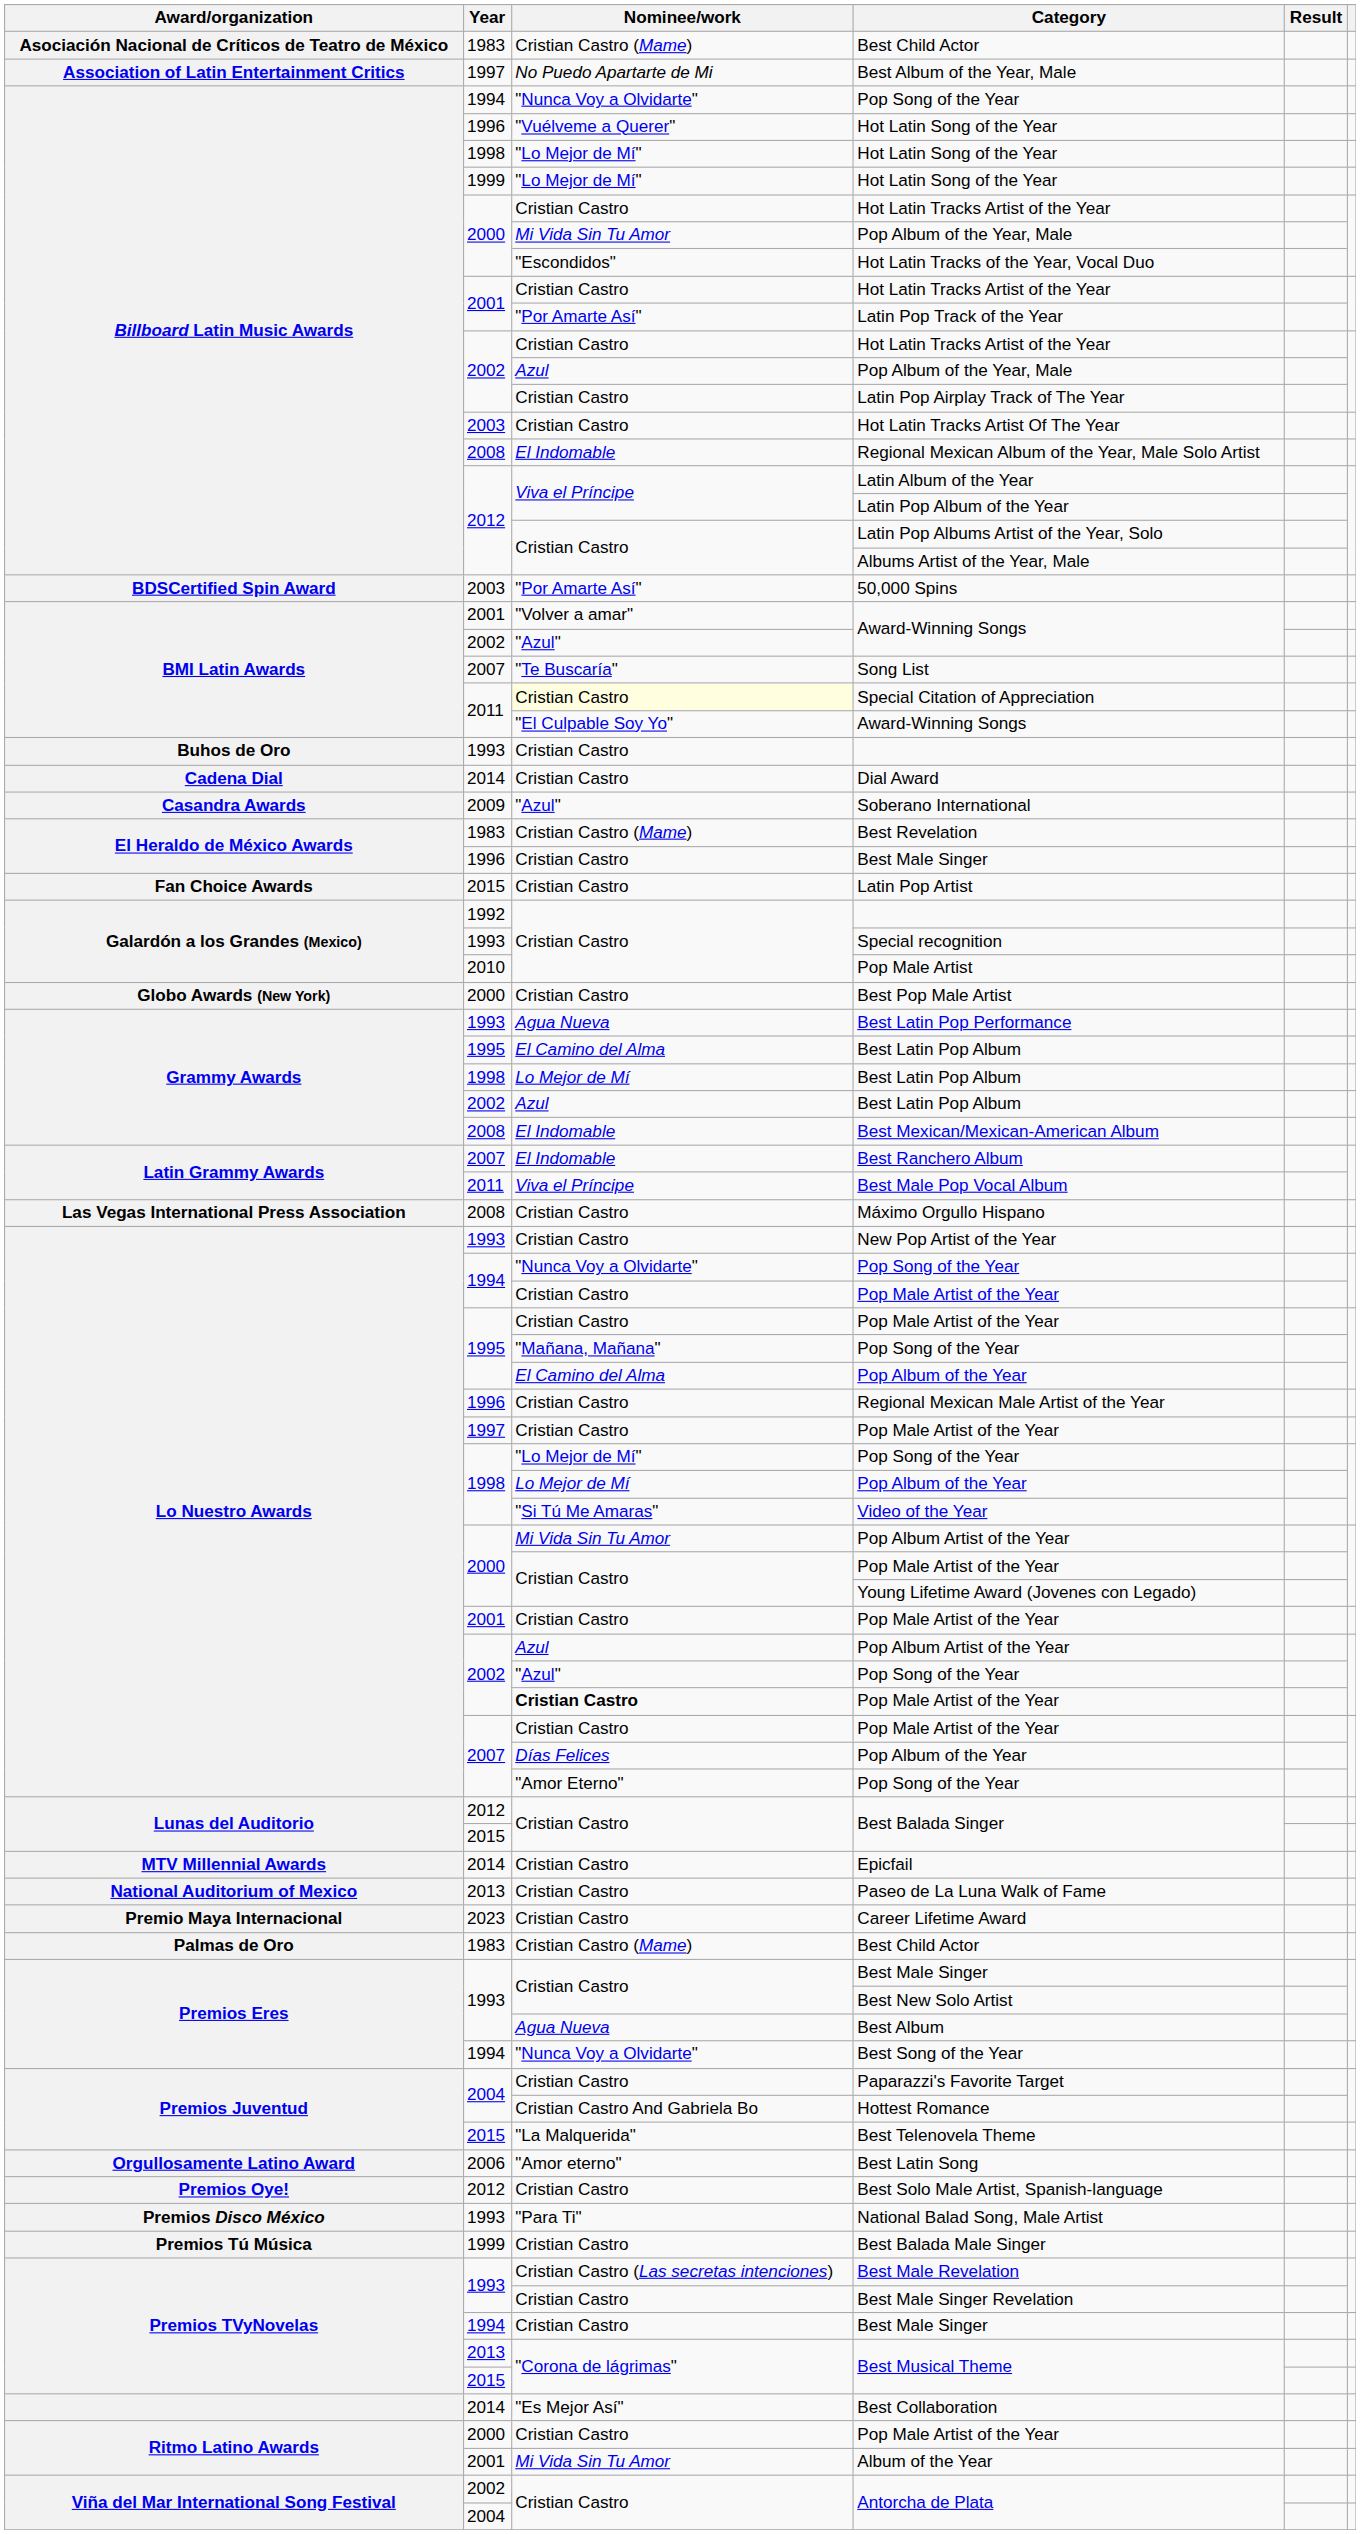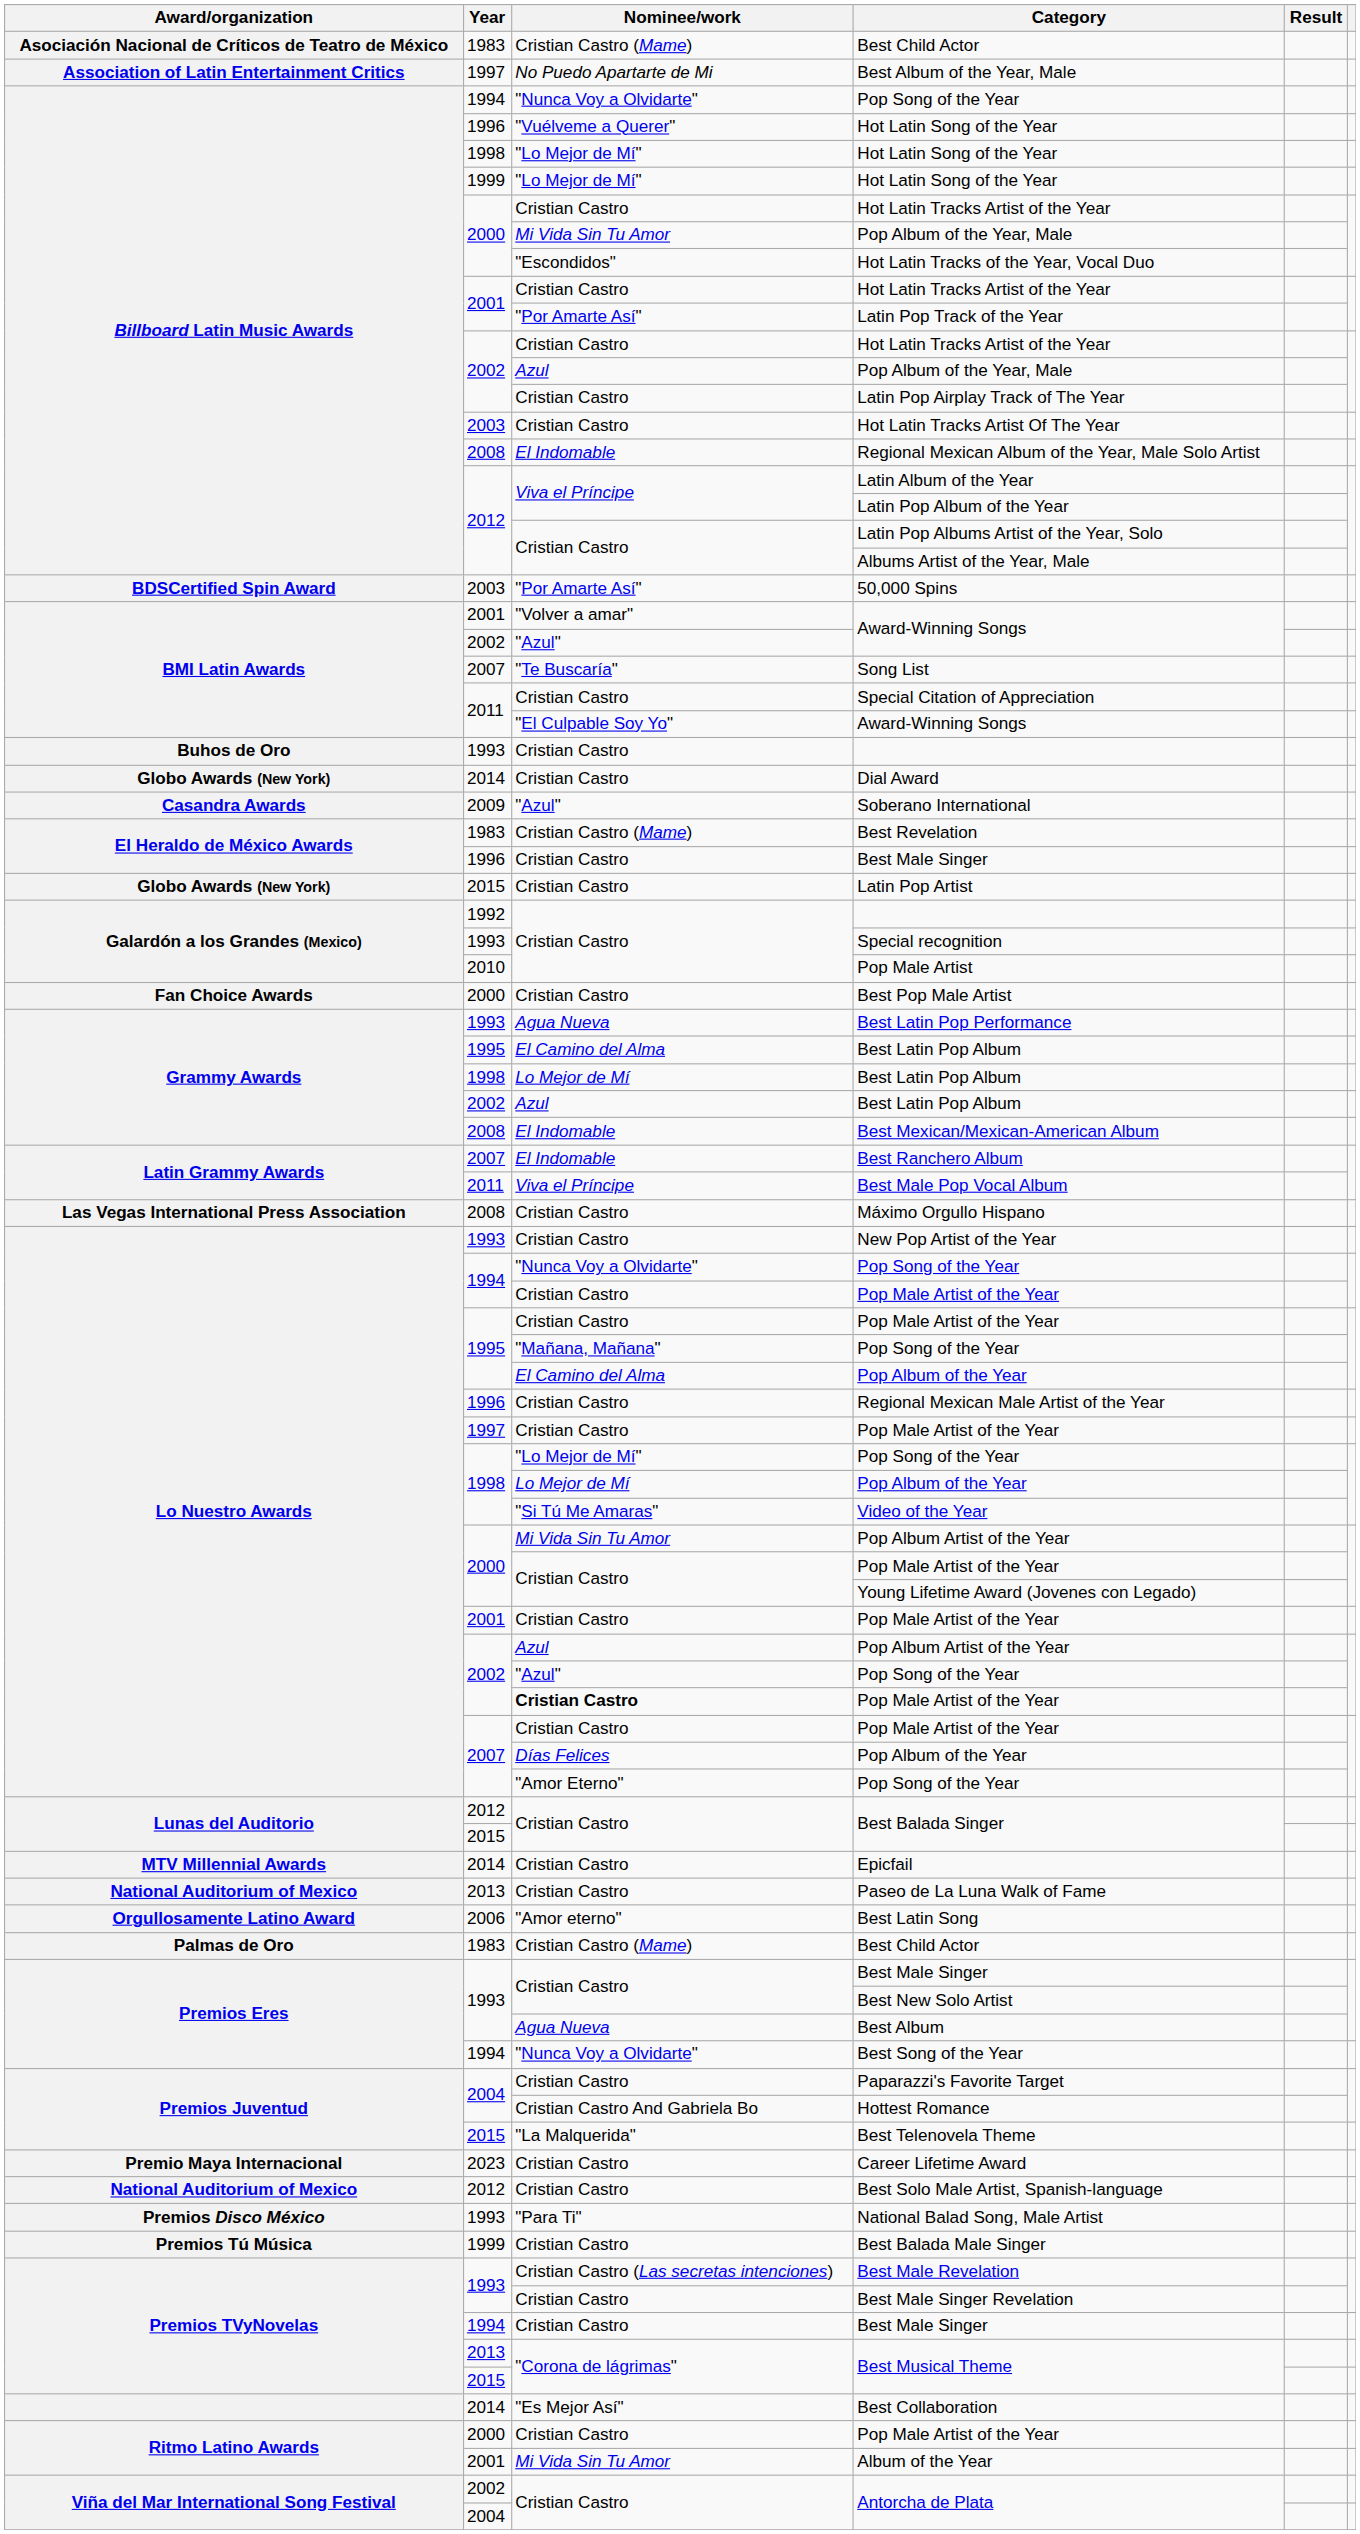Special Citation of Appreciation | Nominee/work: lightyellow background -> no background
Dial Award | Award/organization: Cadena Dial -> Globo Awards (New York)
Latin Pop Artist | Award/organization: Fan Choice Awards -> Globo Awards (New York)
Best Pop Male Artist | Award/organization: Globo Awards (New York) -> Fan Choice Awards
rows swapped: Best Latin Song <-> Career Lifetime Award
Best Solo Male Artist, Spanish-language | Award/organization: Premios Oye! -> National Auditorium of Mexico
